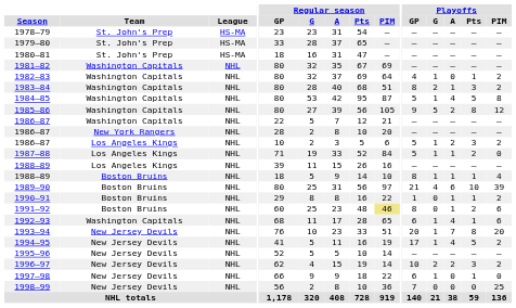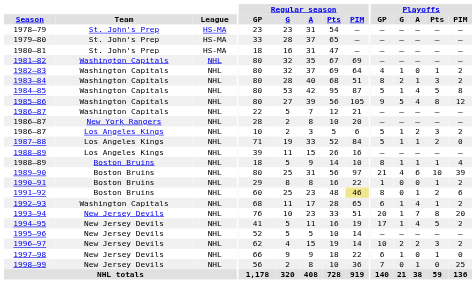1985–86 | Playoffs / A: 2 -> 4
1990–91 | Playoffs / A: 1 -> 0
1992–93 | Playoffs / PIM: 6 -> 2
1998–99 | Playoffs / A: 0 -> 1
